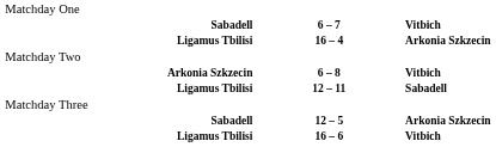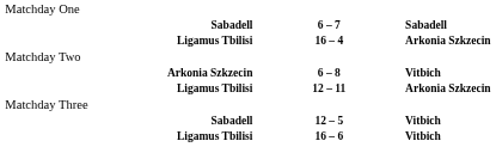6 – 7 | column 3: Vitbich -> Sabadell
12 – 11 | column 3: Sabadell -> Arkonia Szkzecin
12 – 5 | column 3: Arkonia Szkzecin -> Vitbich
